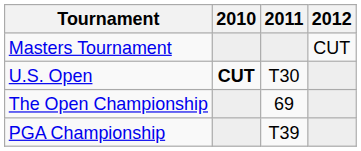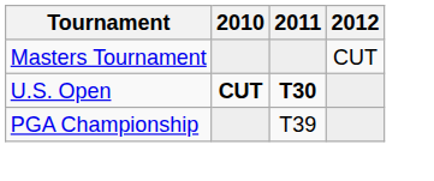U.S. Open | 2011: normal -> bold
- row: The Open Championship | 69
